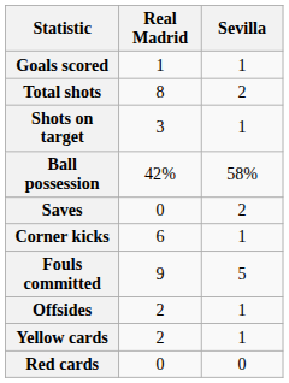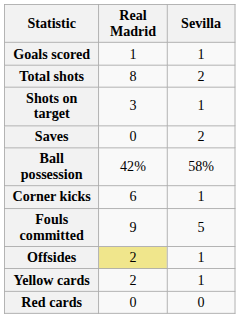rows swapped: Saves <-> Ball possession
Offsides | Real Madrid: no background -> khaki background
